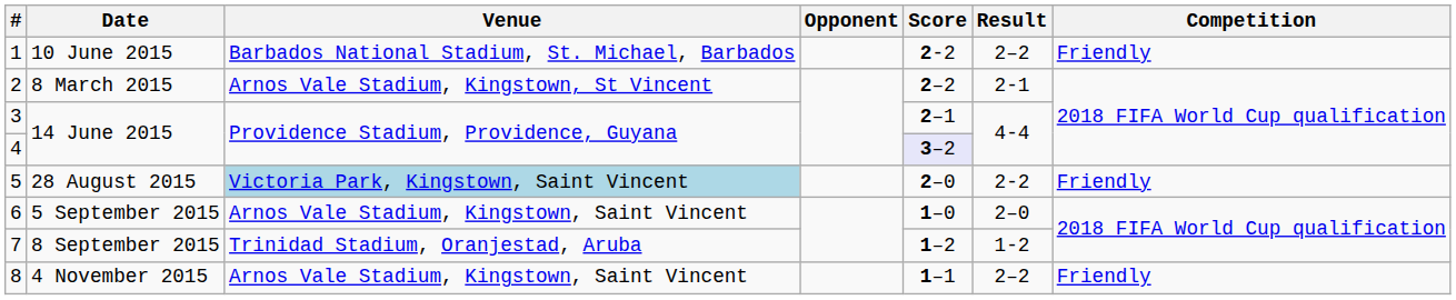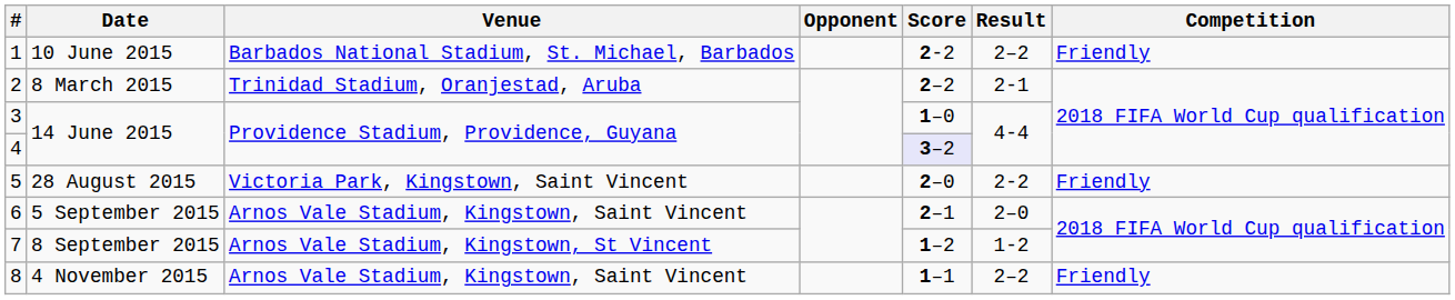2 | Venue: Arnos Vale Stadium, Kingstown, St Vincent -> Trinidad Stadium, Oranjestad, Aruba
3 | Score: 2–1 -> 1–0
5 | Venue: lightblue background -> no background
6 | Score: 1–0 -> 2–1
7 | Venue: Trinidad Stadium, Oranjestad, Aruba -> Arnos Vale Stadium, Kingstown, St Vincent
